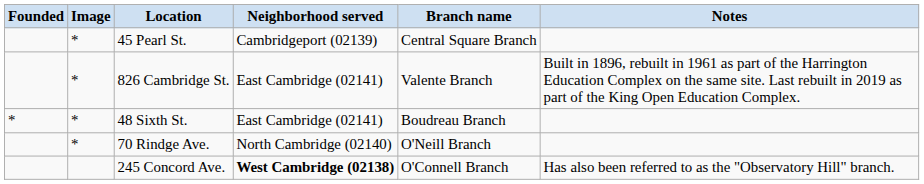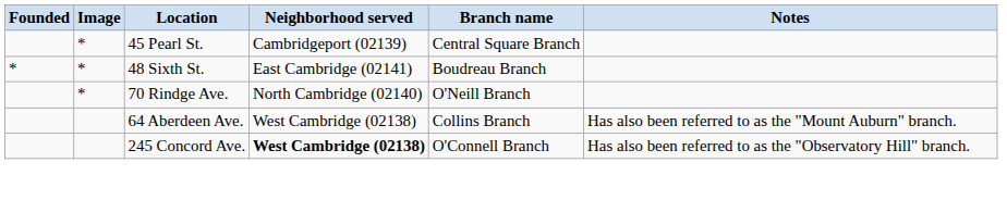- row: * | 826 Cambridge St. | East Cambridge (02141) | Valente Branch | Built in 1896, rebuilt in 1961 as part of the Harrington Education Complex on the same site. Last rebuilt in 2019 as part of the King Open Education Complex.
+ row: 64 Aberdeen Ave. | West Cambridge (02138) | Collins Branch | Has also been referred to as the "Mount Auburn" branch.
